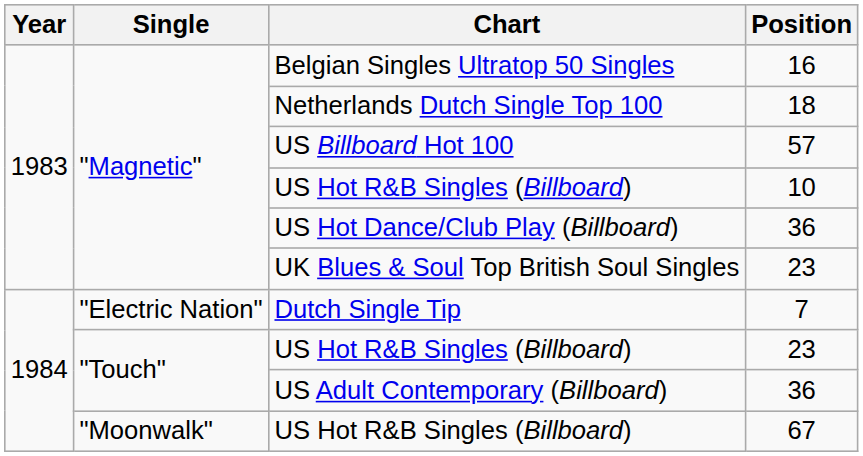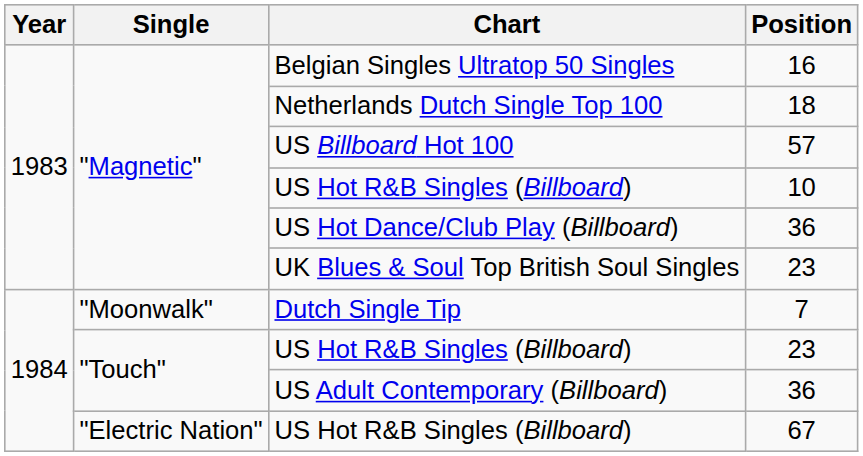Dutch Single Tip | Single: "Electric Nation" -> "Moonwalk"
US Hot R&B Singles (Billboard) / 67 | Single: "Moonwalk" -> "Electric Nation"
